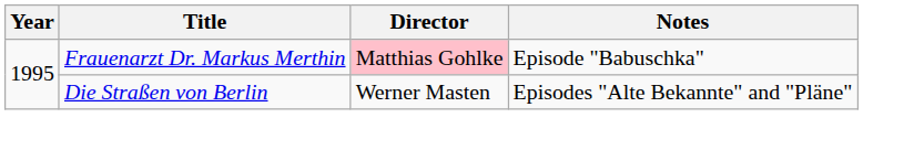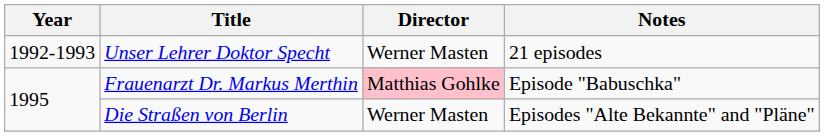+ row: 1992-1993 | Unser Lehrer Doktor Specht | Werner Masten | 21 episodes
